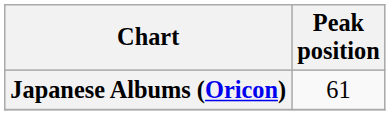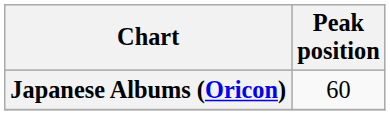Japanese Albums (Oricon) | Peak position: 61 -> 60
